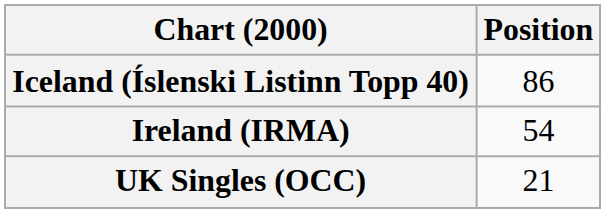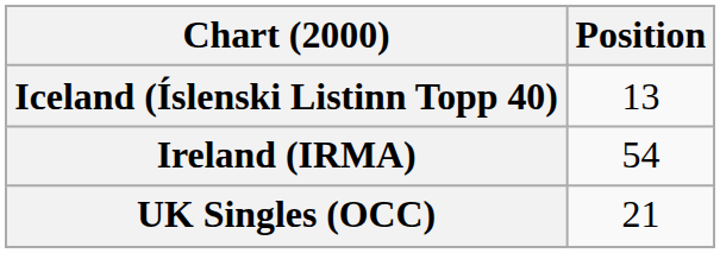Iceland (Íslenski Listinn Topp 40) | Position: 86 -> 13
